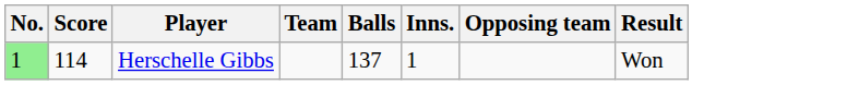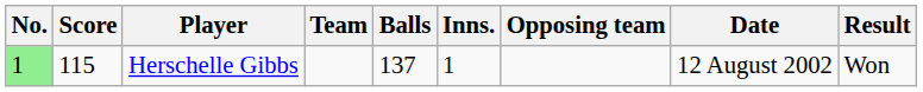+ column: Date | 12 August 2002
Herschelle Gibbs | Score: 114 -> 115
